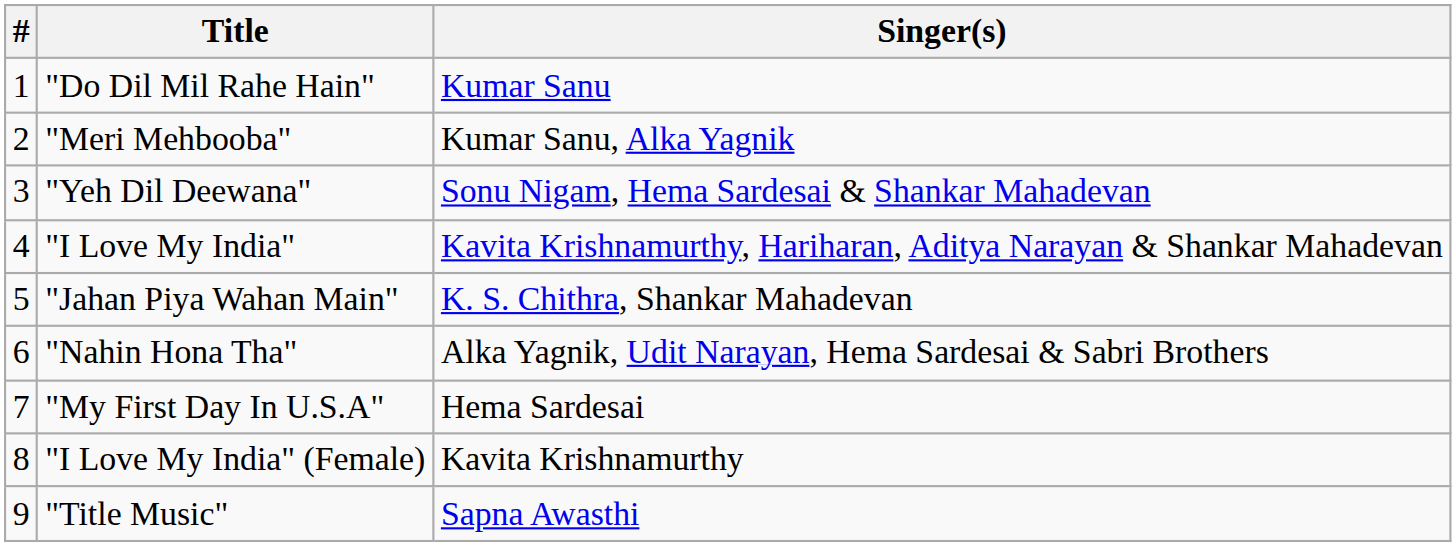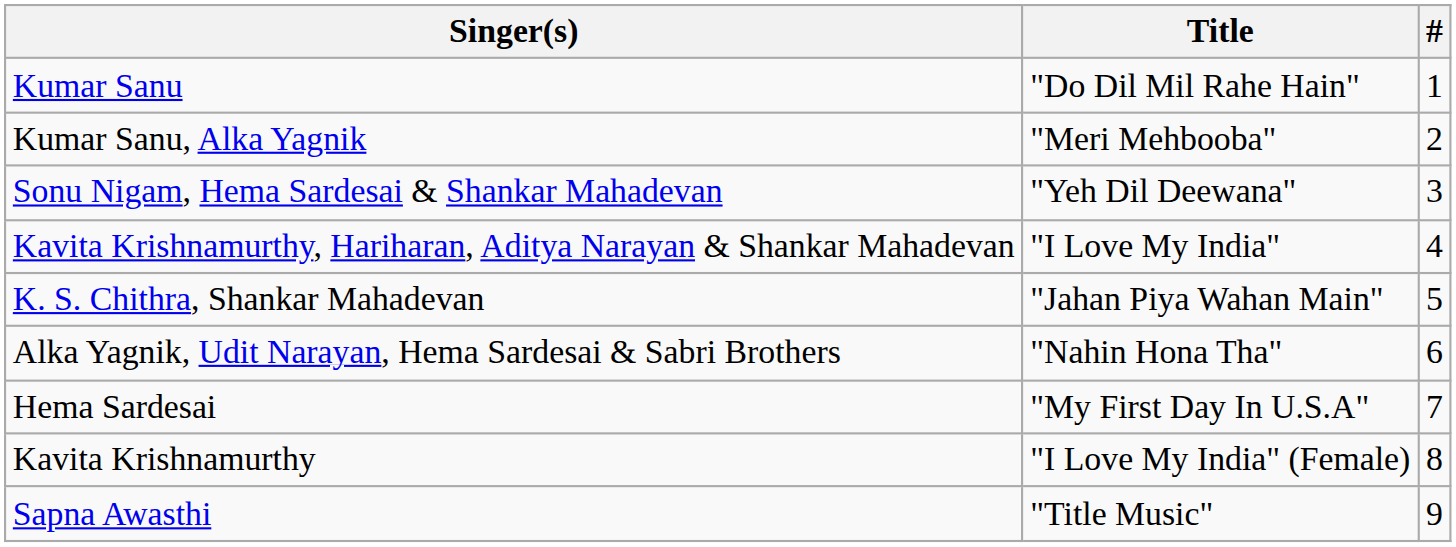columns swapped: # <-> Singer(s)
